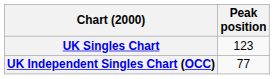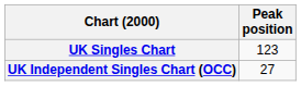UK Independent Singles Chart (OCC) | Peak position: 77 -> 27
